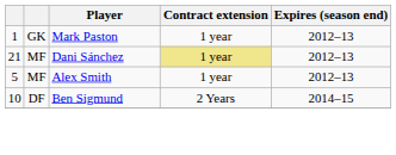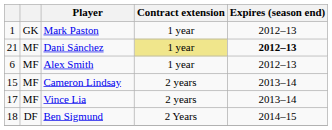Dani Sánchez | Expires (season end): normal -> bold
Alex Smith | column 1: 5 -> 6
+ row: 15 | MF | Cameron Lindsay | 2 years | 2013–14
+ row: 17 | MF | Vince Lia | 2 years | 2013–14
Ben Sigmund | column 1: 10 -> 18
